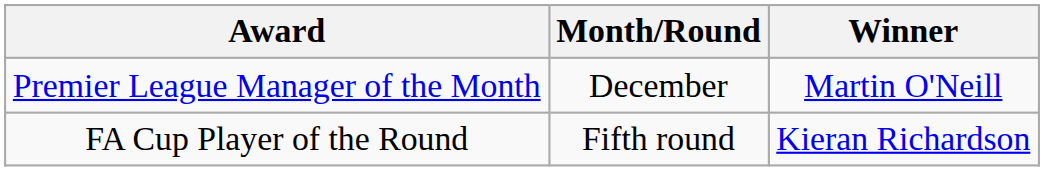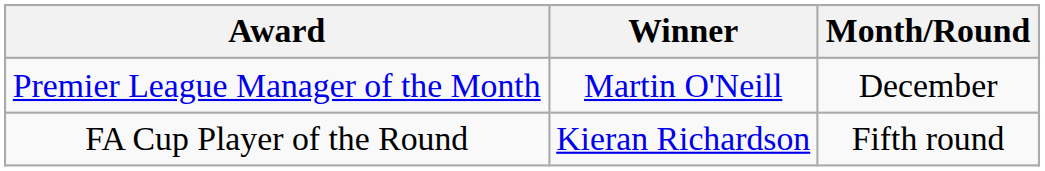columns swapped: Month/Round <-> Winner
